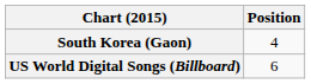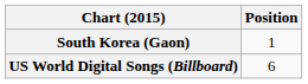South Korea (Gaon) | Position: 4 -> 1
